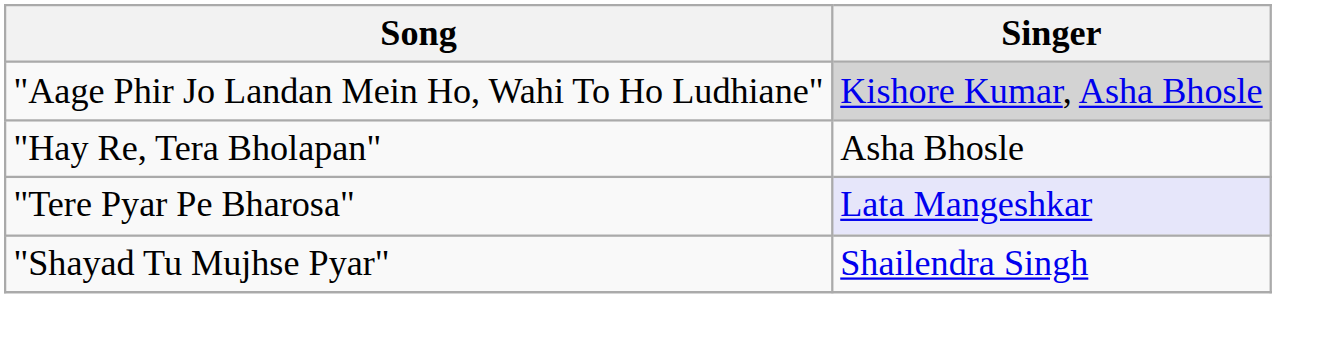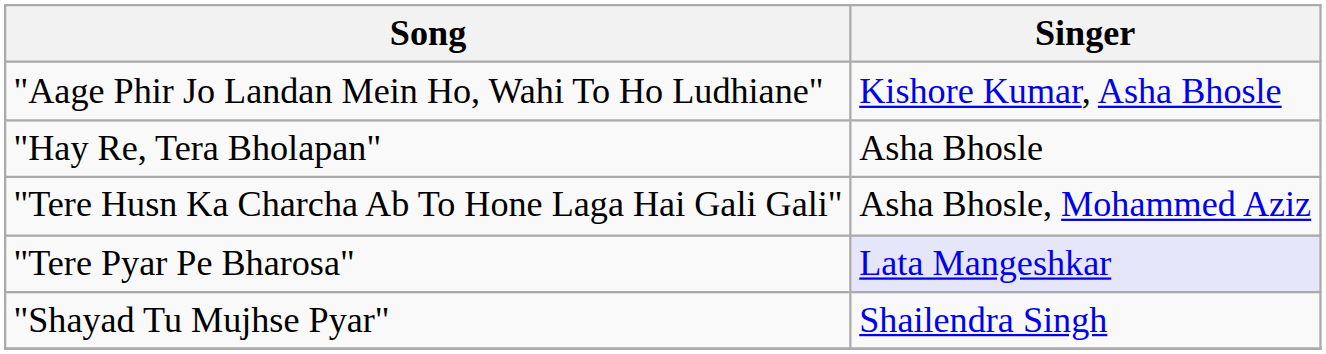"Aage Phir Jo Landan Mein Ho, Wahi To Ho Ludhiane" | Singer: lightgrey background -> no background
+ row: "Tere Husn Ka Charcha Ab To Hone Laga Hai Gali Gali" | Asha Bhosle, Mohammed Aziz
